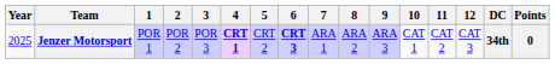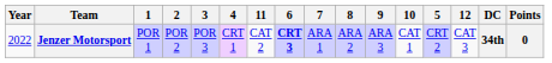columns swapped: 5 <-> 11
Jenzer Motorsport | Year: 2025 -> 2022
Jenzer Motorsport | 4: bold -> normal
